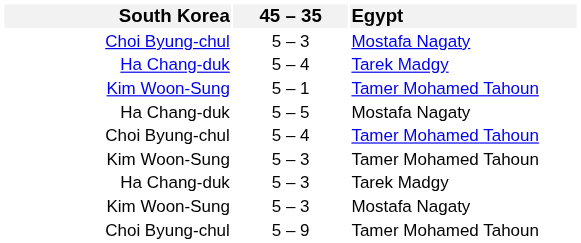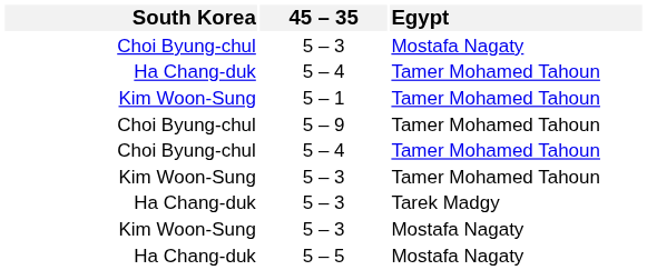Ha Chang-duk / 5 – 4 | Egypt: Tarek Madgy -> Tamer Mohamed Tahoun
rows swapped: 5 – 5 <-> 5 – 9
